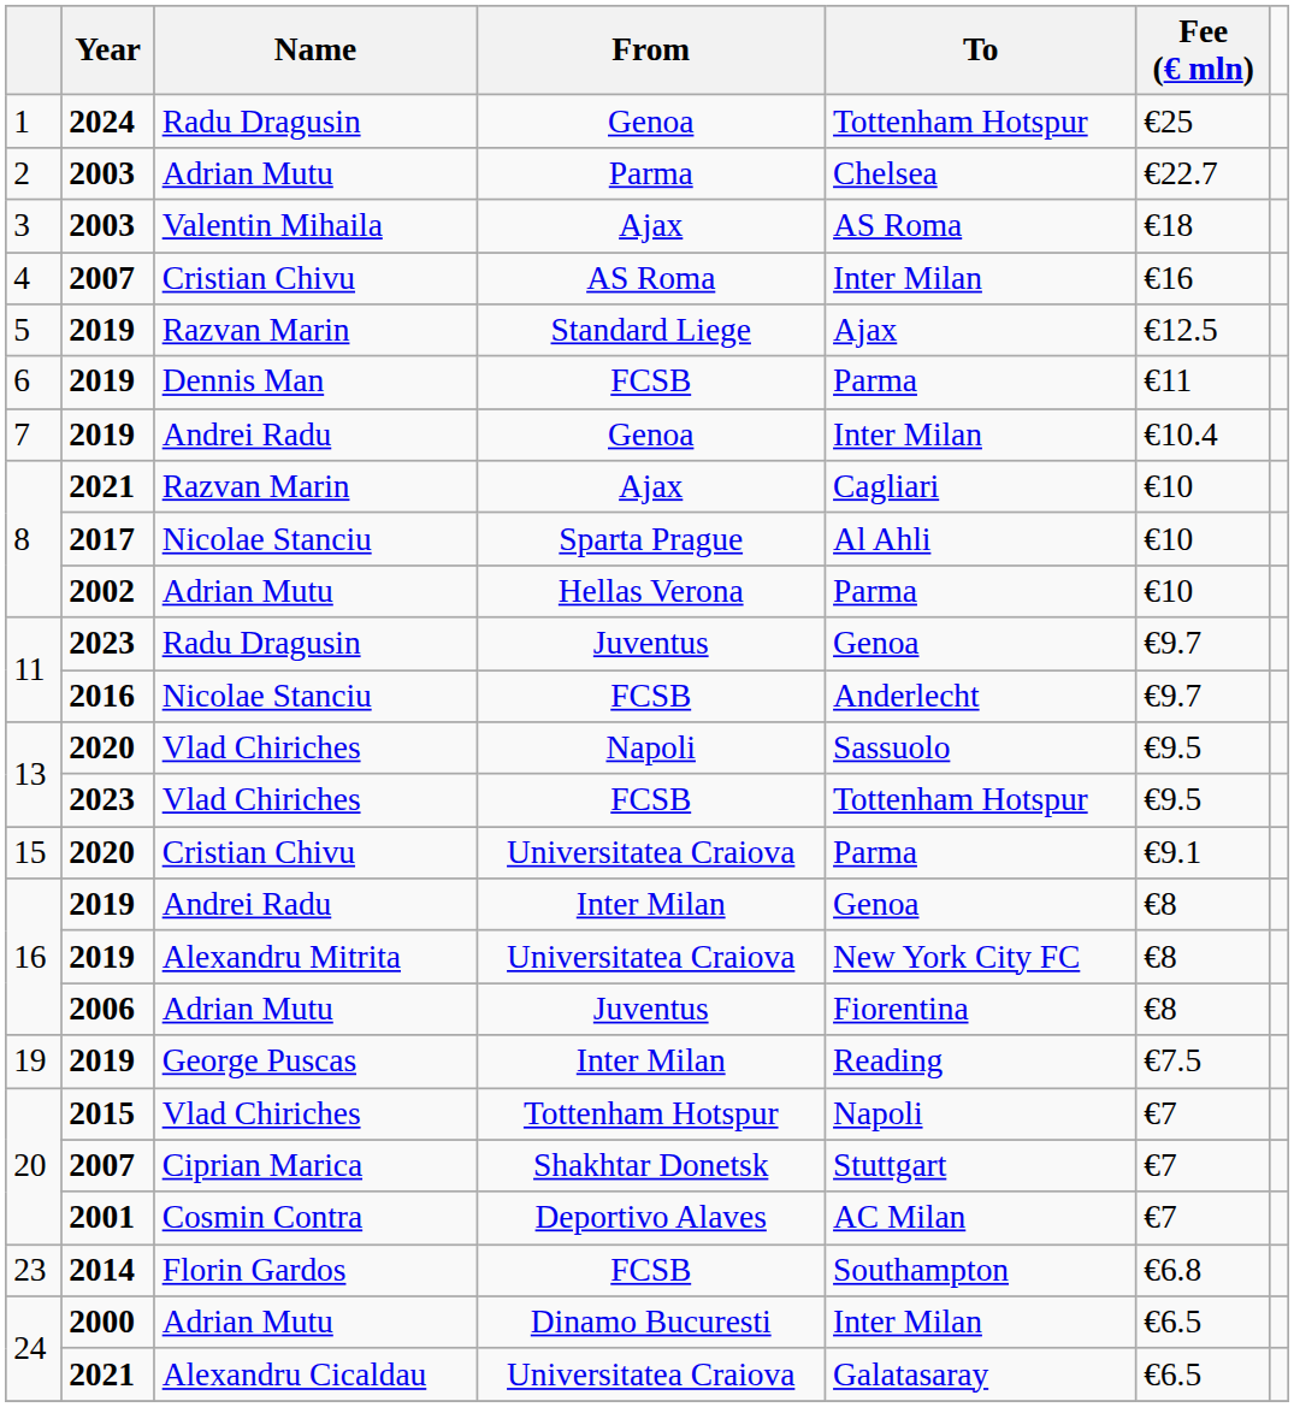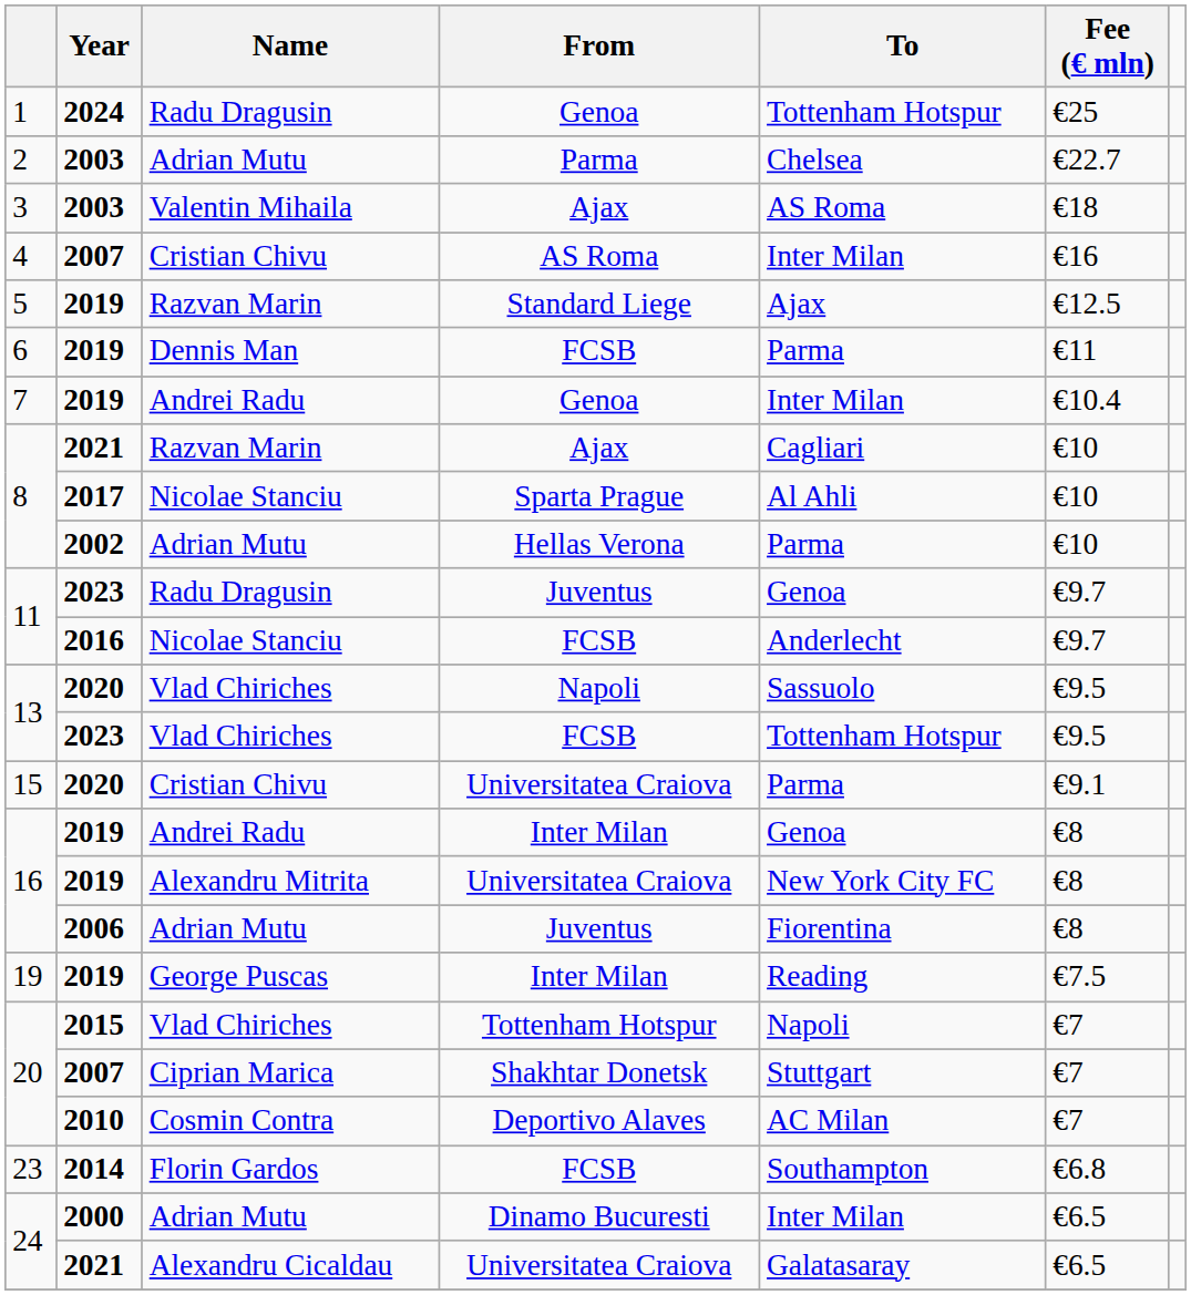20 / Deportivo Alaves | Year: 2001 -> 2010
